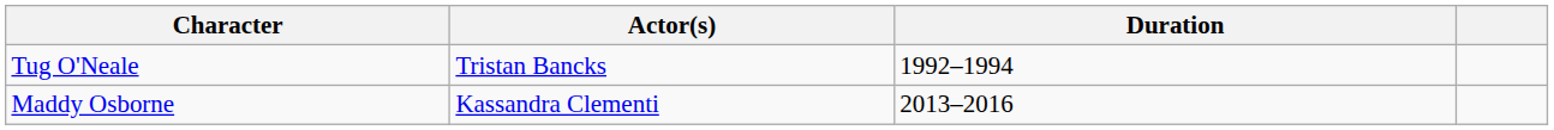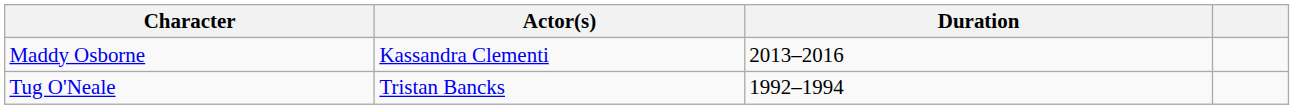rows swapped: Tug O'Neale <-> Maddy Osborne
